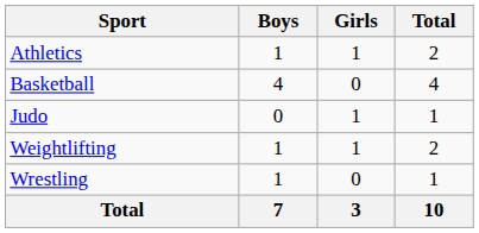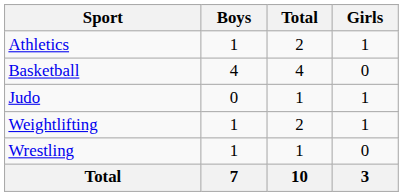columns swapped: Girls <-> Total
